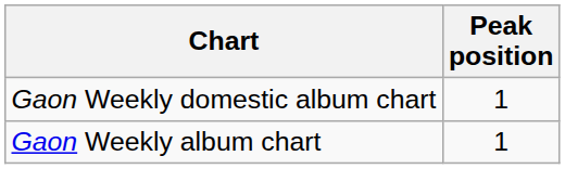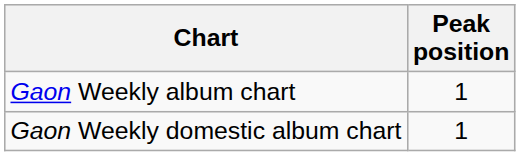rows swapped: Gaon Weekly album chart <-> Gaon Weekly domestic album chart
